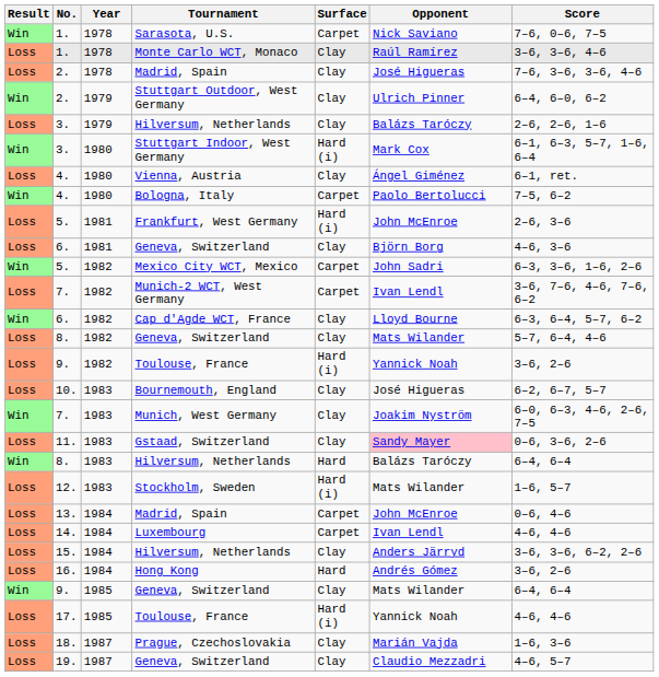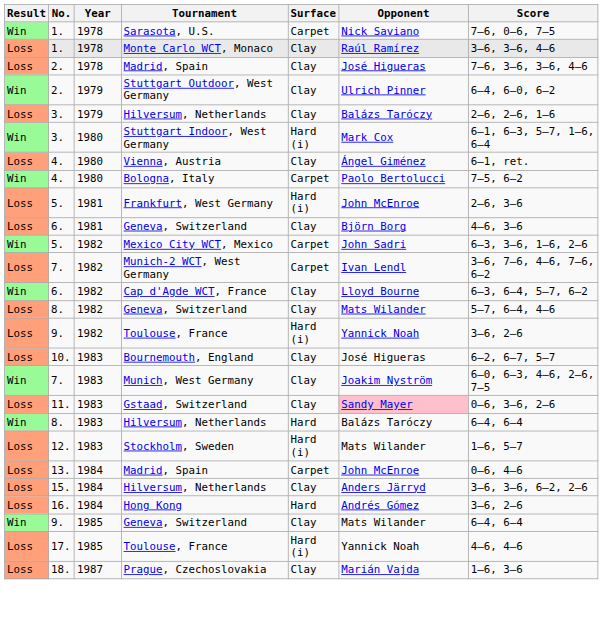- row: Loss | 14. | 1984 | Luxembourg | Carpet | Ivan Lendl | 4–6, 4–6
- row: Loss | 19. | 1987 | Geneva, Switzerland | Clay | Claudio Mezzadri | 4–6, 5–7
